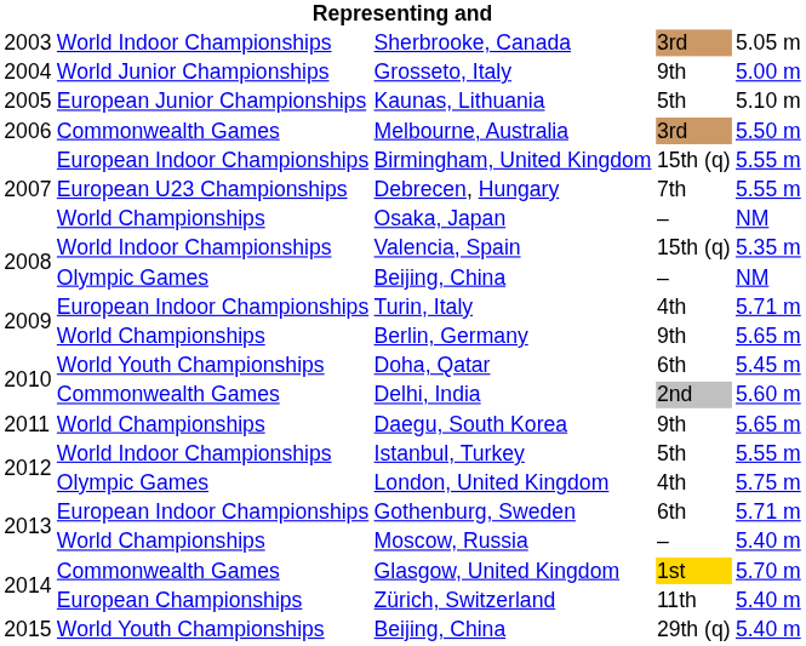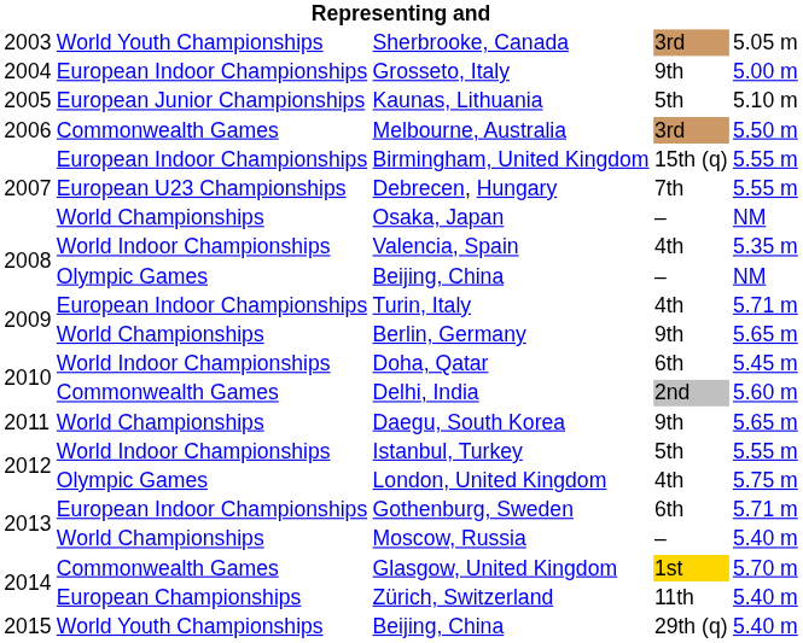Sherbrooke, Canada | column 2: World Indoor Championships -> World Youth Championships
Grosseto, Italy | column 2: World Junior Championships -> European Indoor Championships
Valencia, Spain | column 4: 15th (q) -> 4th
Doha, Qatar | column 2: World Youth Championships -> World Indoor Championships
